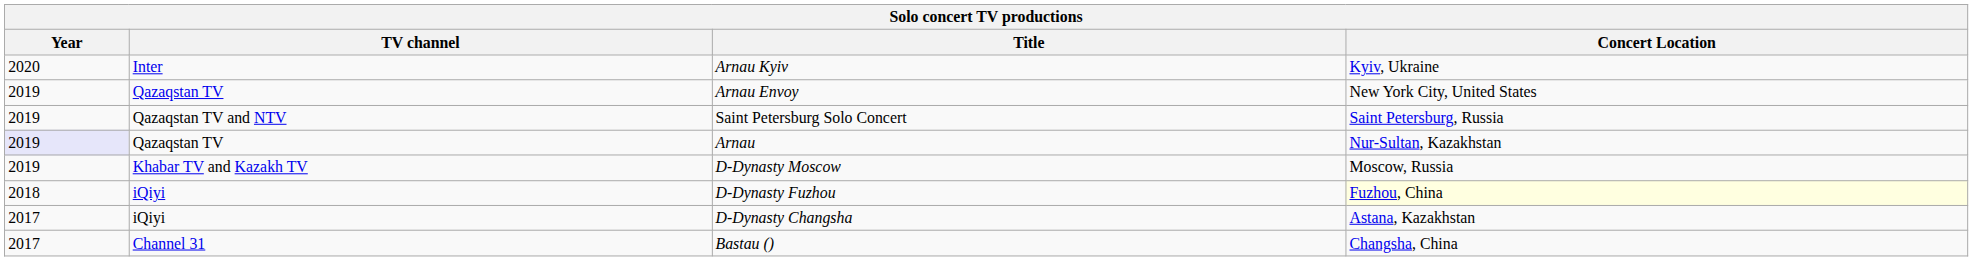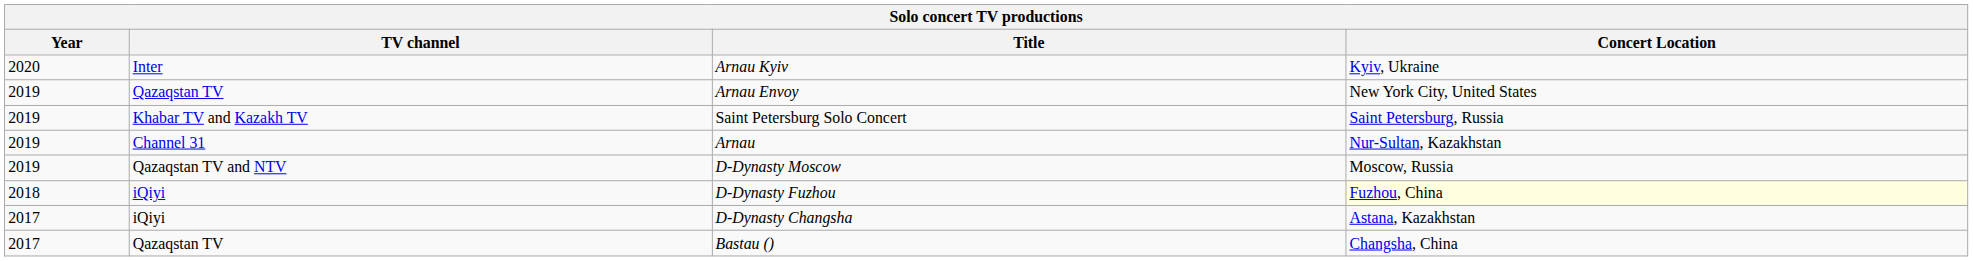Saint Petersburg Solo Concert | TV channel: Qazaqstan TV and NTV -> Khabar TV and Kazakh TV
Arnau | Year: lavender background -> no background
Arnau | TV channel: Qazaqstan TV -> Channel 31
D-Dynasty Moscow | TV channel: Khabar TV and Kazakh TV -> Qazaqstan TV and NTV
Bastau () | TV channel: Channel 31 -> Qazaqstan TV
